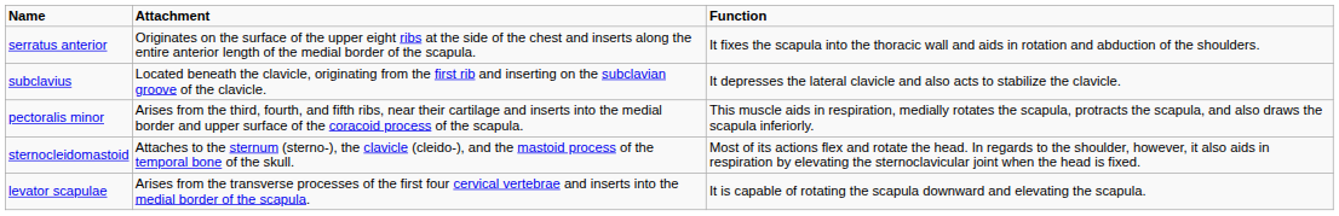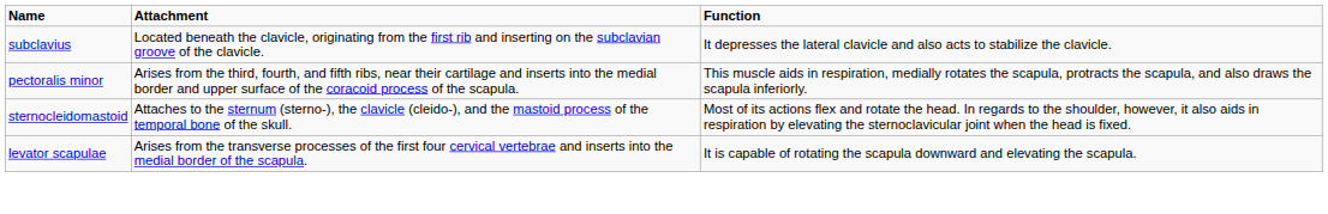- row: serratus anterior | Originates on the surface of the upper eight ribs at the side of the chest and inserts along the entire anterior length of the medial border of the scapula. | It fixes the scapula into the thoracic wall and aids in rotation and abduction of the shoulders.
